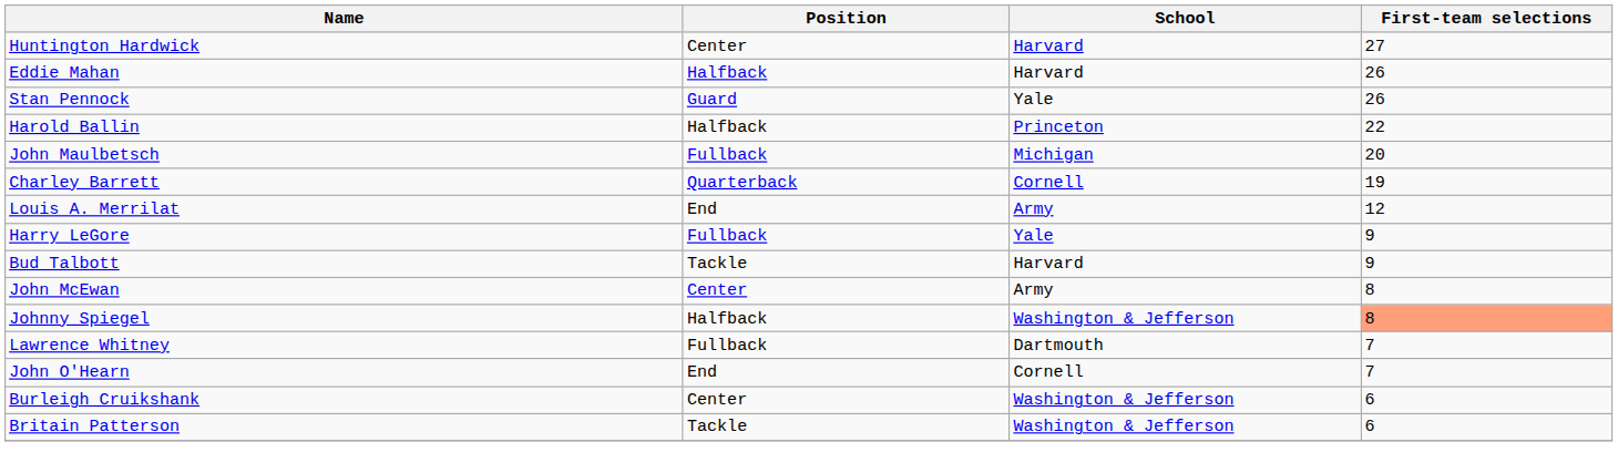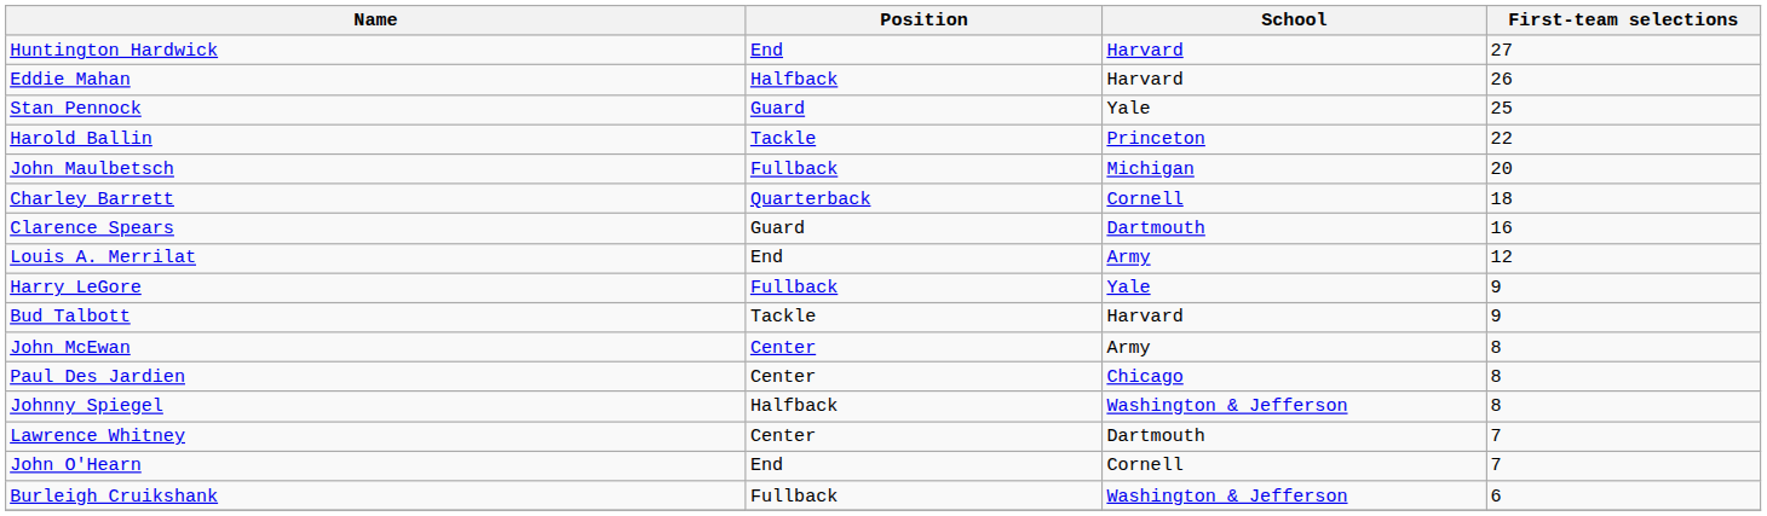Huntington Hardwick | Position: Center -> End
Stan Pennock | First-team selections: 26 -> 25
Harold Ballin | Position: Halfback -> Tackle
Charley Barrett | First-team selections: 19 -> 18
+ row: Clarence Spears | Guard | Dartmouth | 16
+ row: Paul Des Jardien | Center | Chicago | 8
Johnny Spiegel | First-team selections: lightsalmon background -> no background
Lawrence Whitney | Position: Fullback -> Center
Burleigh Cruikshank | Position: Center -> Fullback
- row: Britain Patterson | Tackle | Washington & Jefferson | 6
